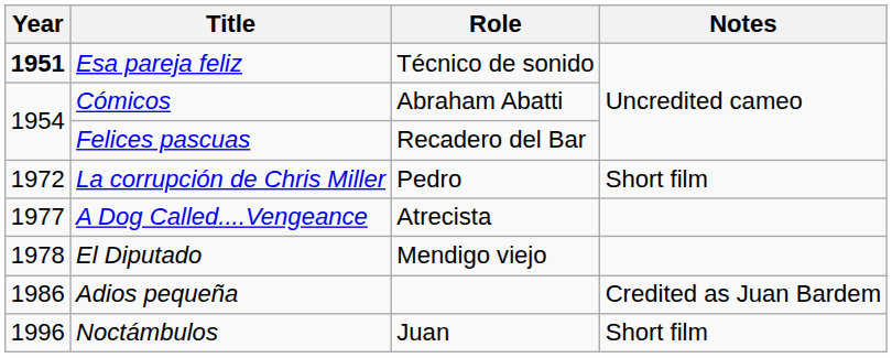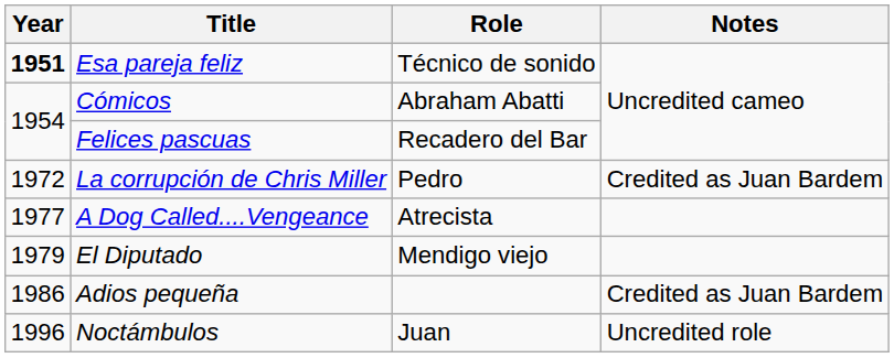La corrupción de Chris Miller | Notes: Short film -> Credited as Juan Bardem
El Diputado | Year: 1978 -> 1979
Noctámbulos | Notes: Short film -> Uncredited role
